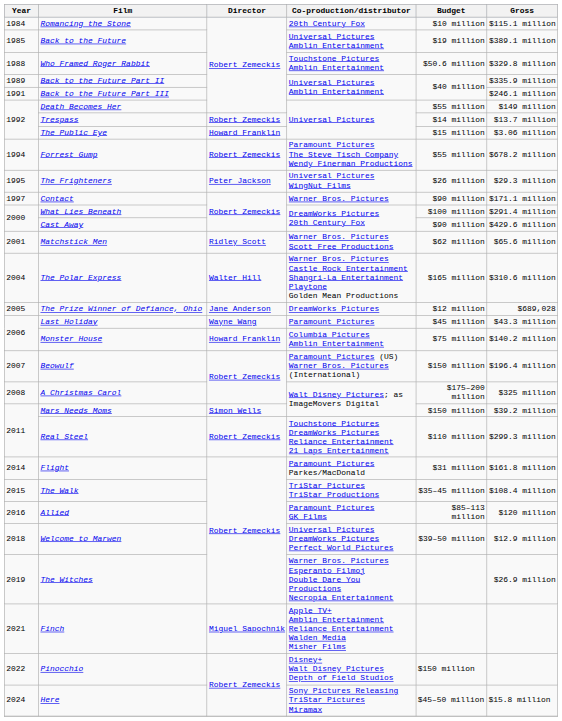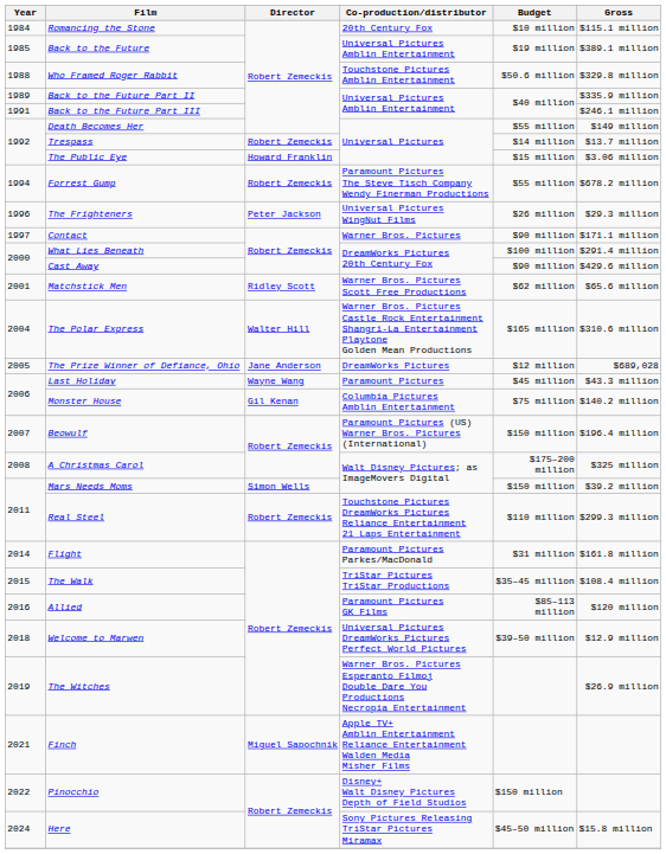The Frighteners | Year: 1995 -> 1996
Monster House | Director: Howard Franklin -> Gil Kenan
